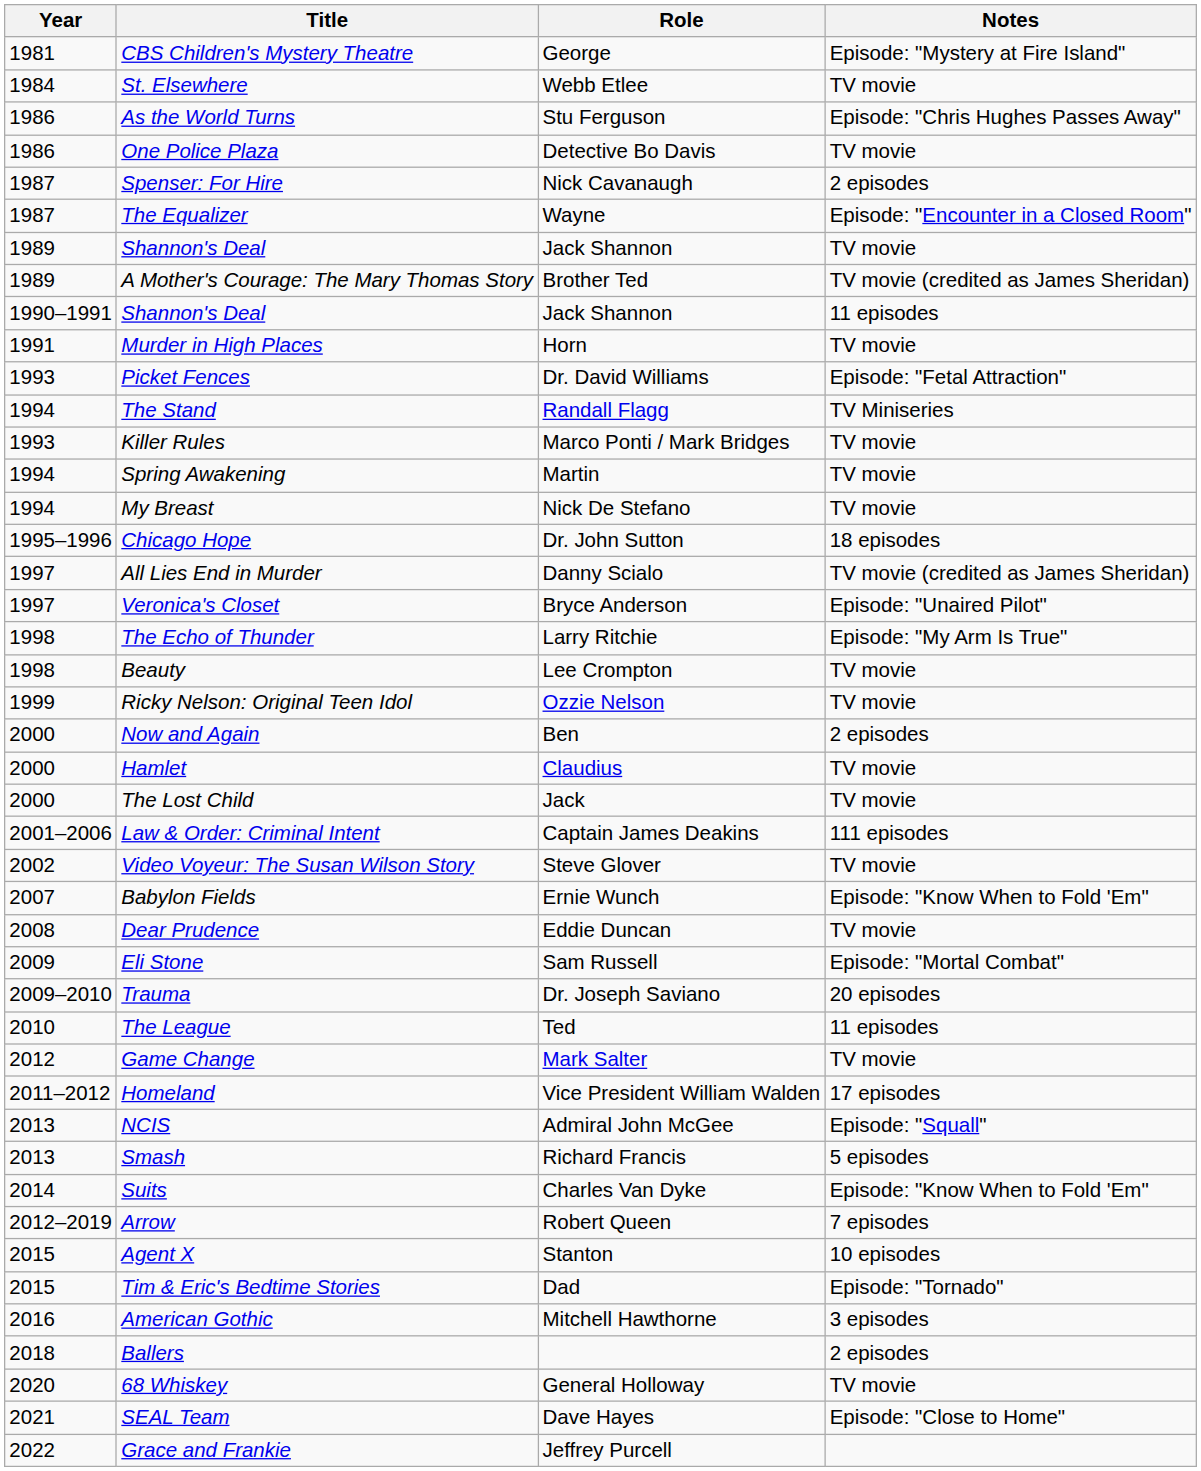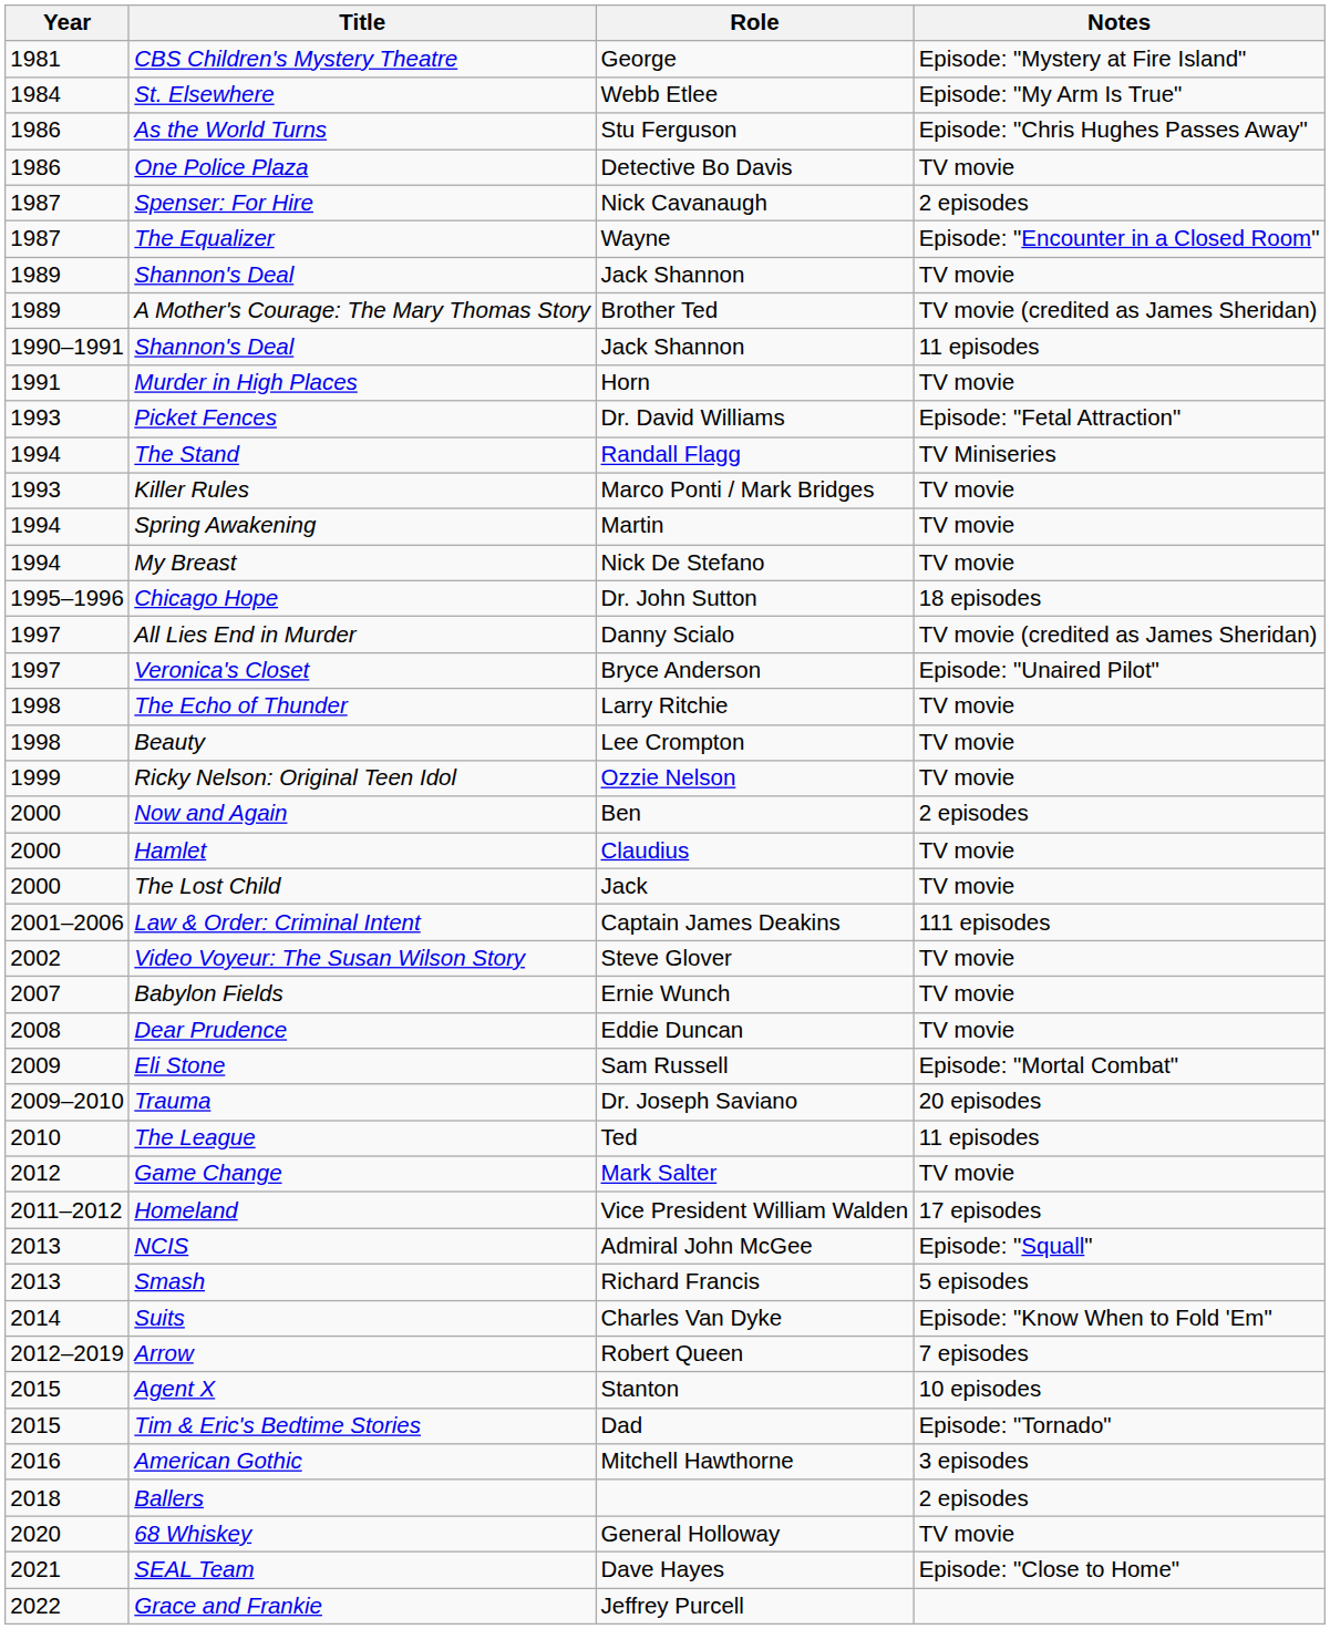St. Elsewhere | Notes: TV movie -> Episode: "My Arm Is True"
The Echo of Thunder | Notes: Episode: "My Arm Is True" -> TV movie
Babylon Fields | Notes: Episode: "Know When to Fold 'Em" -> TV movie
